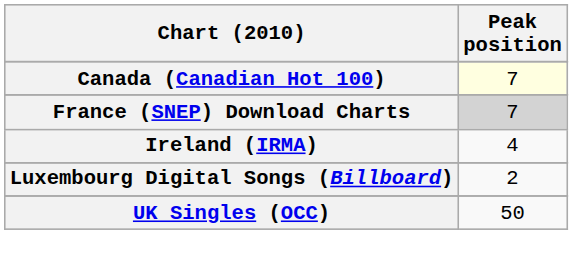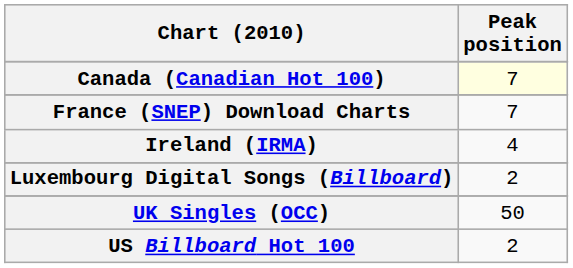France (SNEP) Download Charts | Peak position: lightgrey background -> no background
+ row: US Billboard Hot 100 | 2
